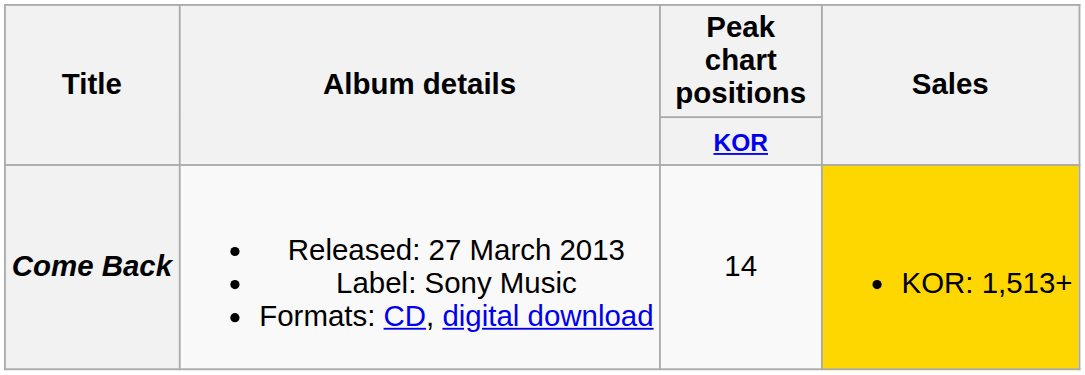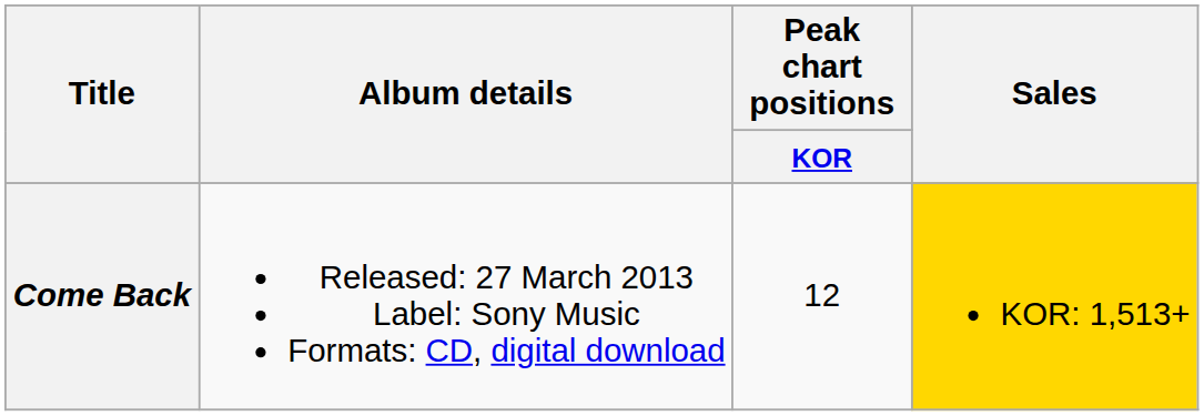Come Back | Peak chart positions / KOR: 14 -> 12
